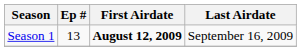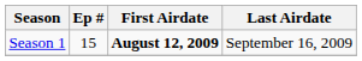Season 1 | Ep #: 13 -> 15
